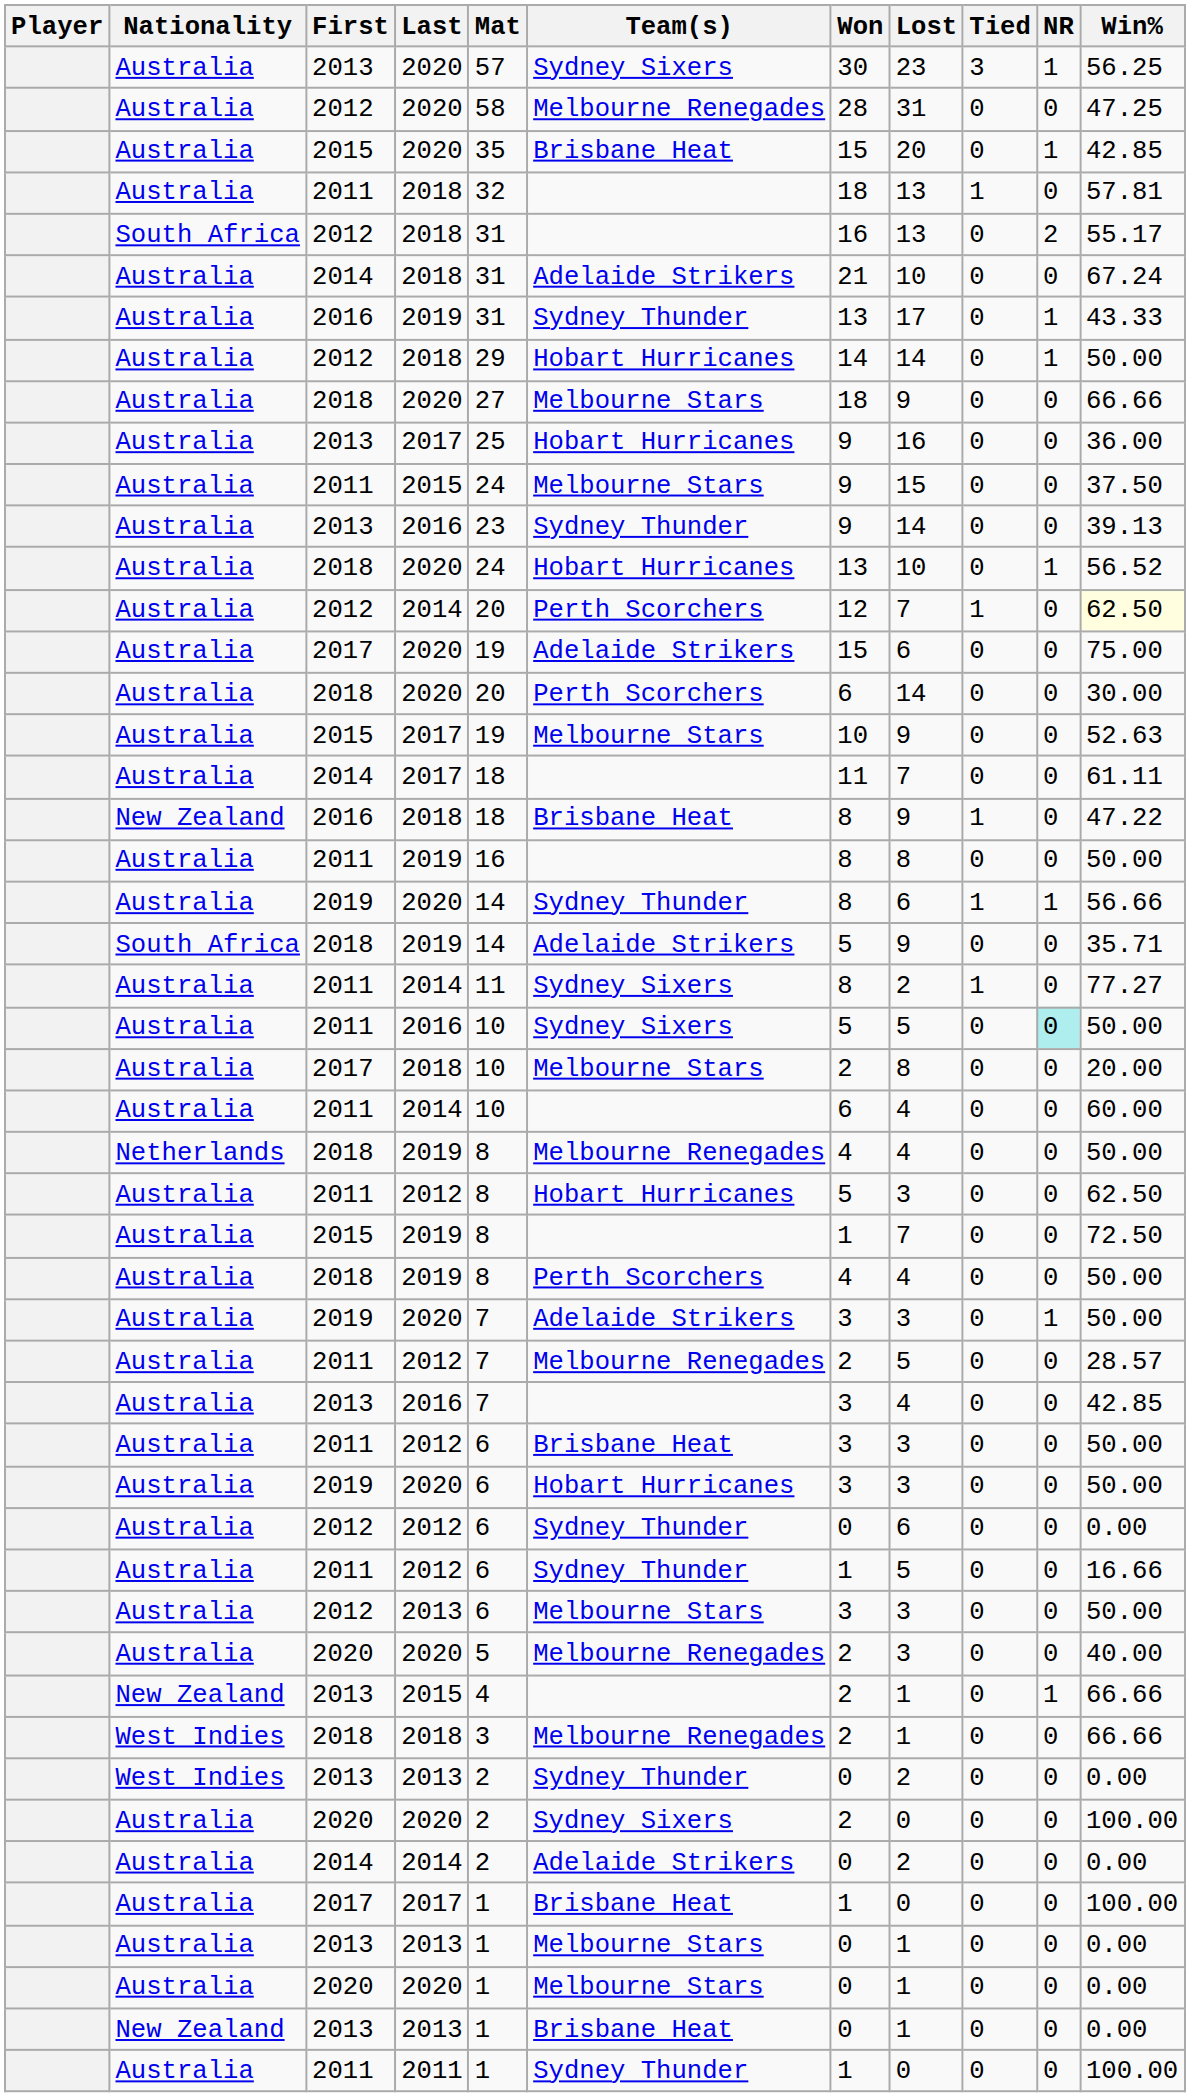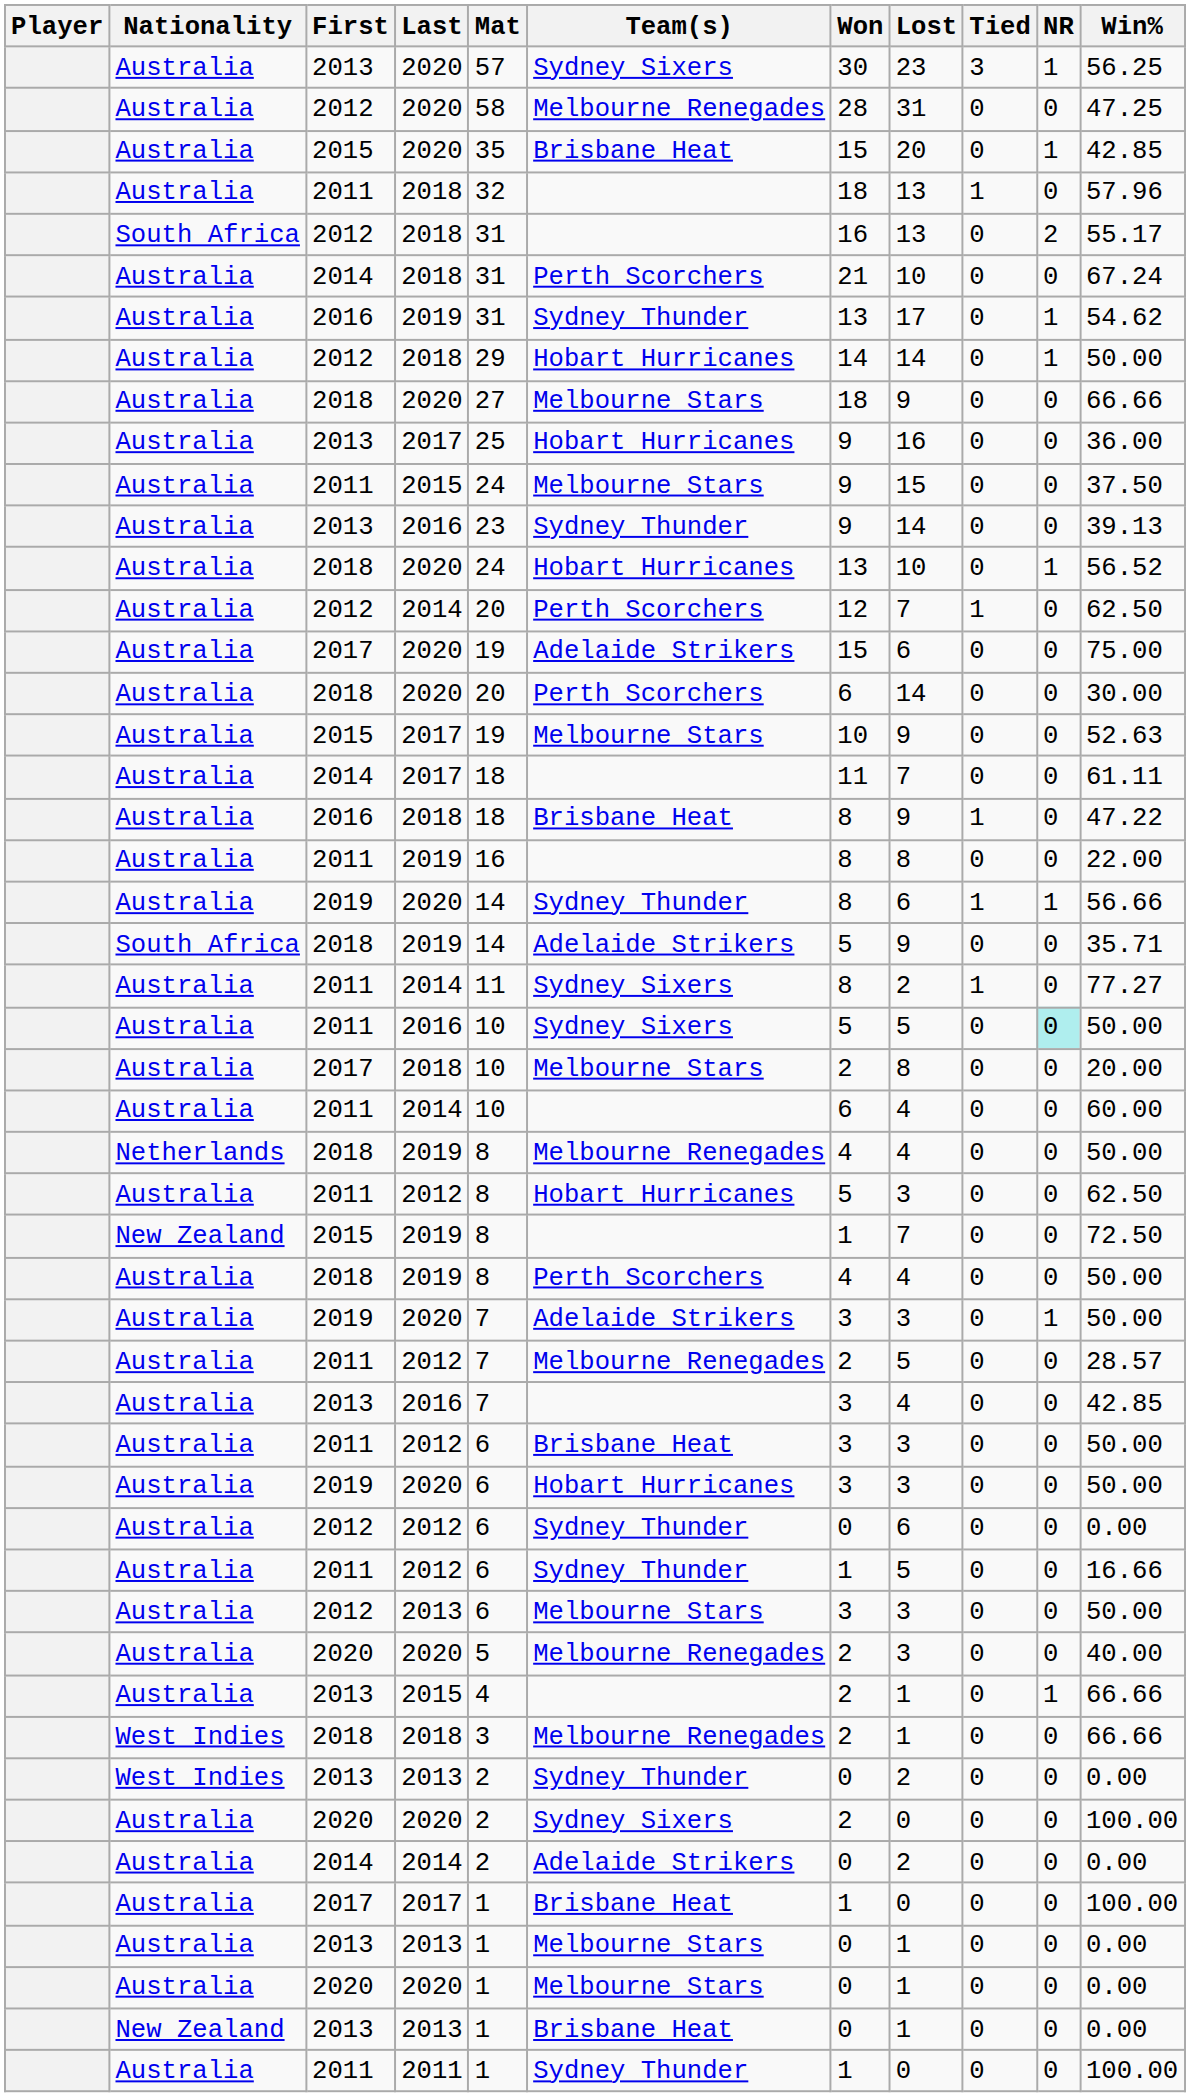2011 / 2018 | Win%: 57.81 -> 57.96
2014 / 2018 | Team(s): Adelaide Strikers -> Perth Scorchers
2016 / 2019 | Win%: 43.33 -> 54.62
2012 / 2014 | Win%: lightyellow background -> no background
2016 / 2018 | Nationality: New Zealand -> Australia
2011 / 2019 | Win%: 50.00 -> 22.00
2015 / 2019 | Nationality: Australia -> New Zealand
2013 / 2015 | Nationality: New Zealand -> Australia
